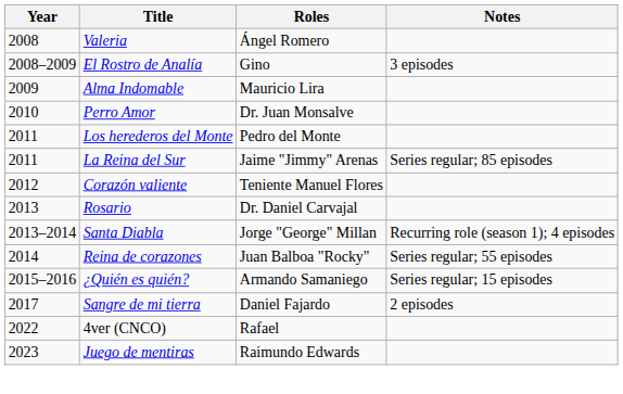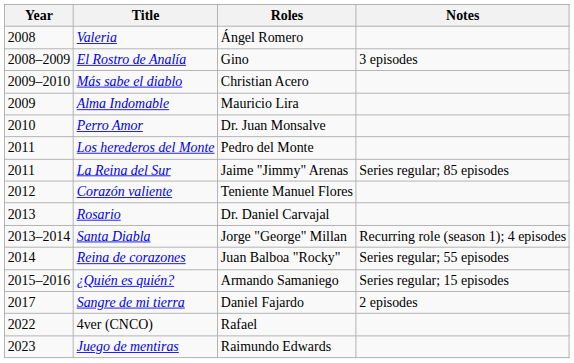+ row: 2009–2010 | Más sabe el diablo | Christian Acero
